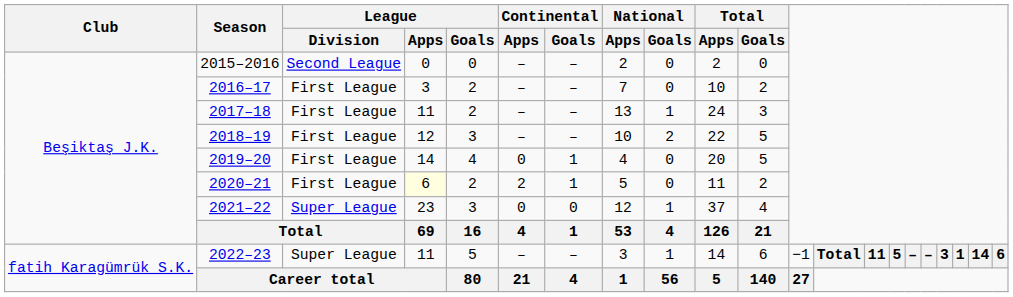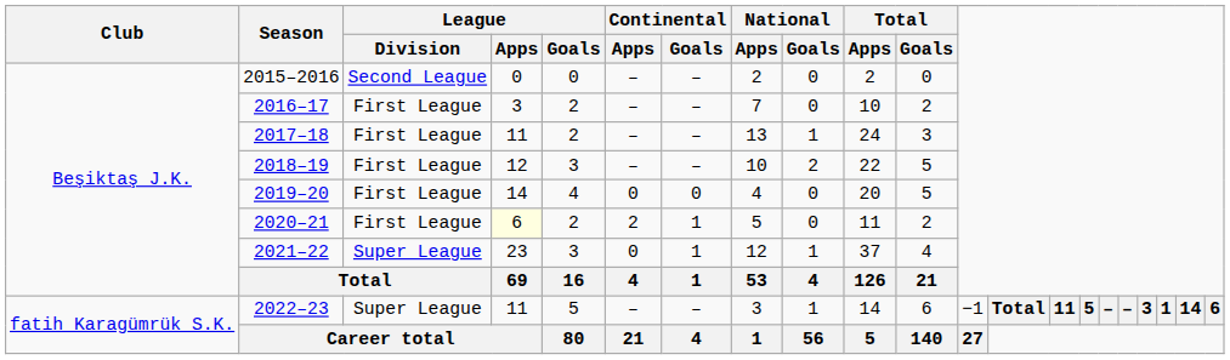2019–20 | Continental / Goals: 1 -> 0
2021–22 | Continental / Goals: 0 -> 1
